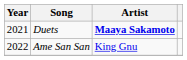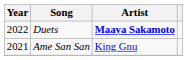Duets | Year: 2021 -> 2022
Ame San San | Year: 2022 -> 2021
